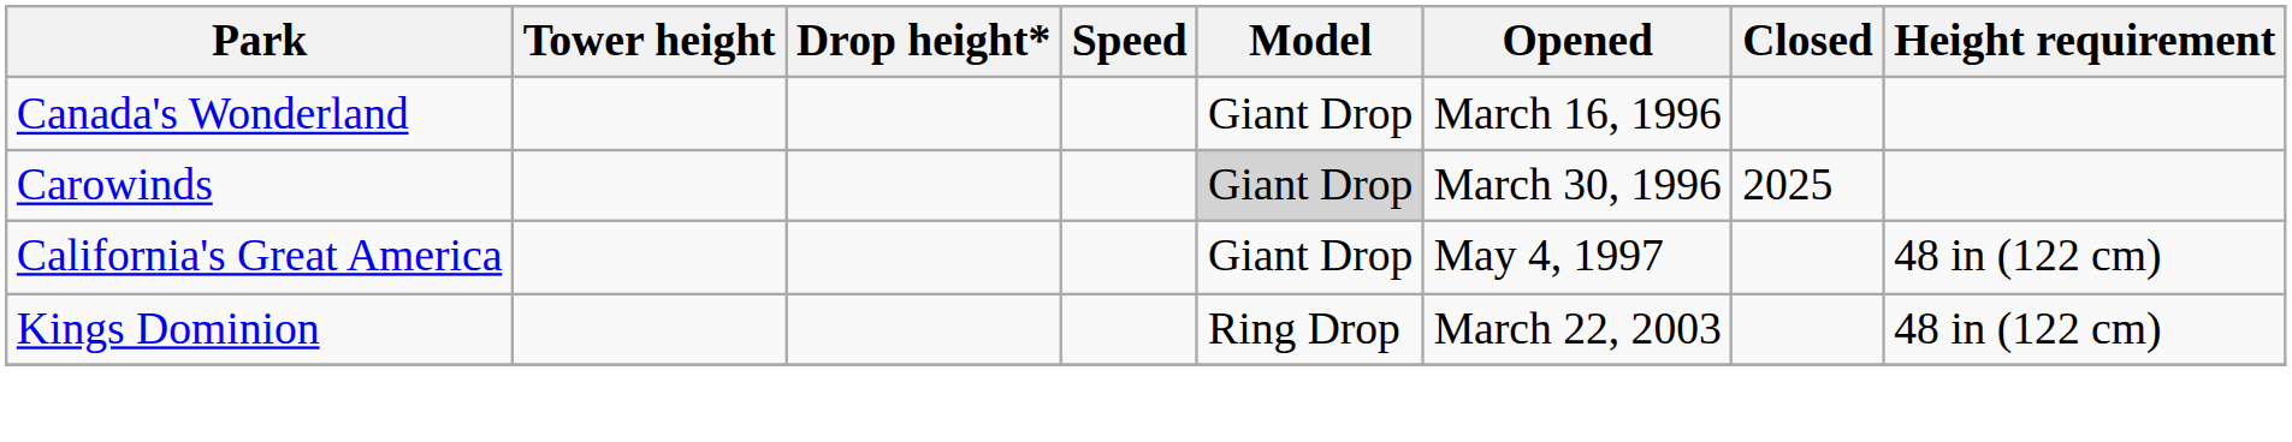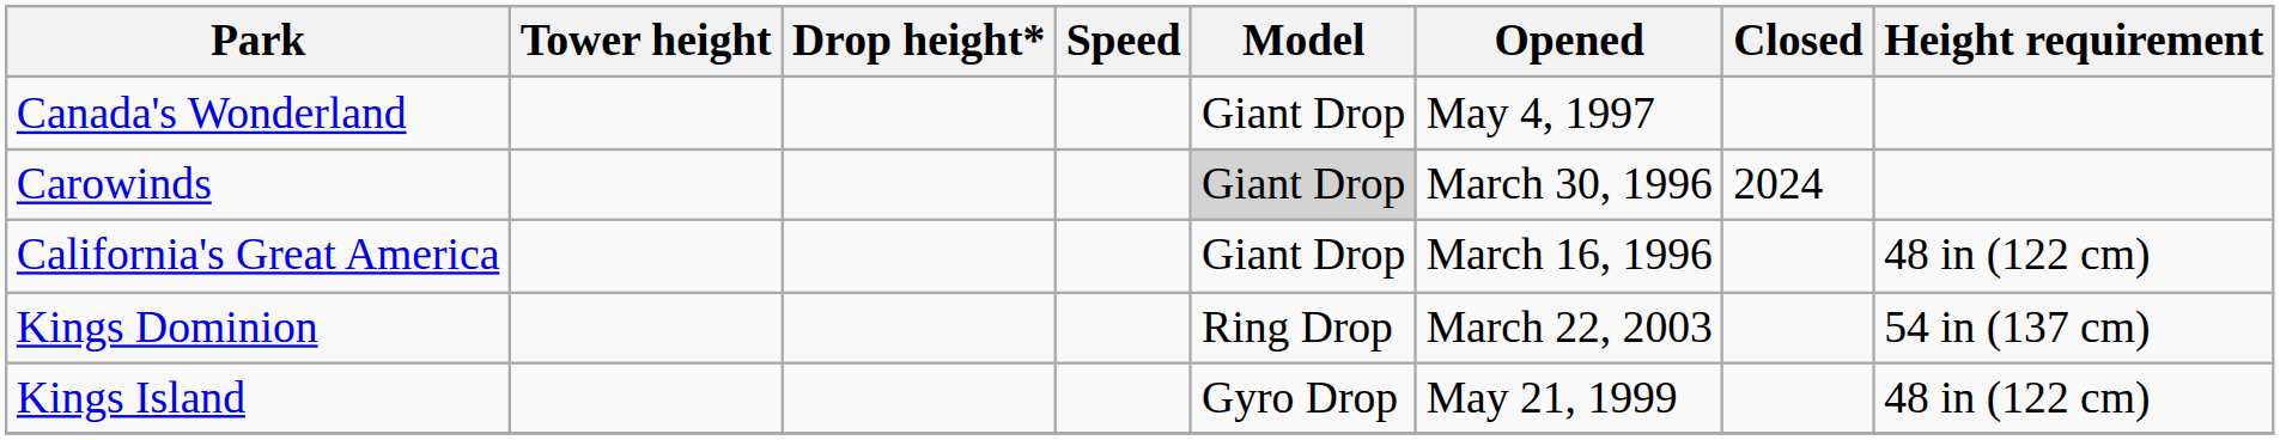Canada's Wonderland | Opened: March 16, 1996 -> May 4, 1997
Carowinds | Closed: 2025 -> 2024
California's Great America | Opened: May 4, 1997 -> March 16, 1996
Kings Dominion | Height requirement: 48 in (122 cm) -> 54 in (137 cm)
+ row: Kings Island | Gyro Drop | May 21, 1999 | 48 in (122 cm)
